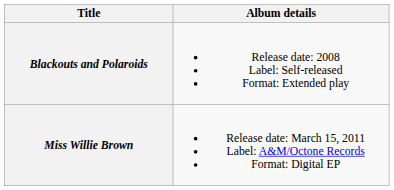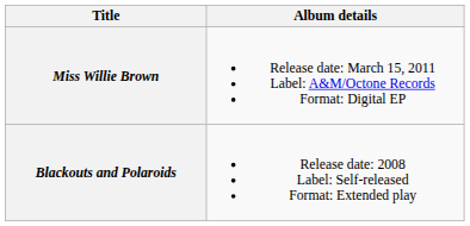rows swapped: Blackouts and Polaroids <-> Miss Willie Brown
